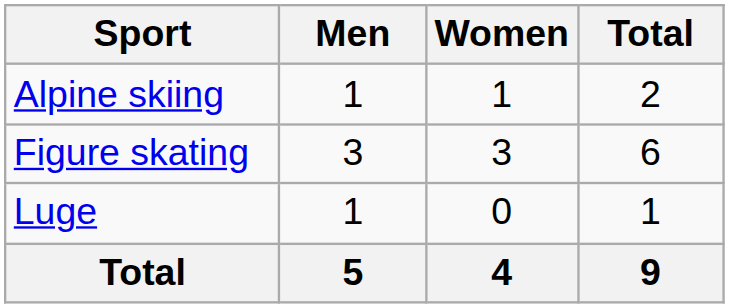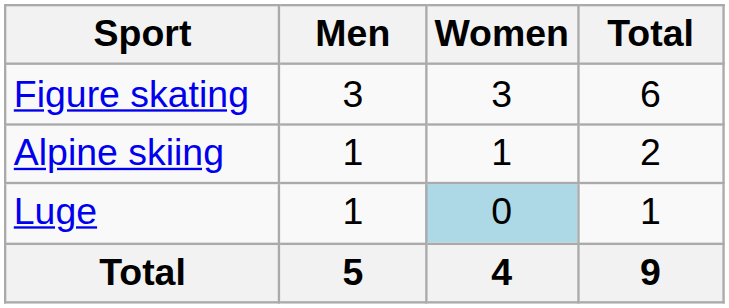rows swapped: Alpine skiing <-> Figure skating
Luge | Women: no background -> lightblue background
